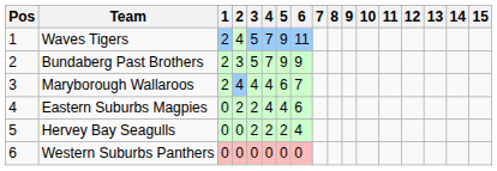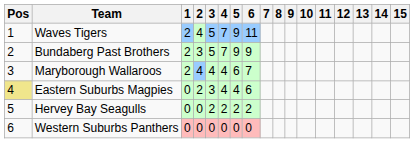Eastern Suburbs Magpies | Pos: no background -> khaki background
Eastern Suburbs Magpies | 3: 2 -> 3
Hervey Bay Seagulls | 6: 4 -> 2
